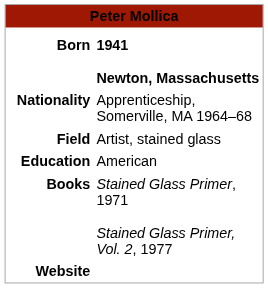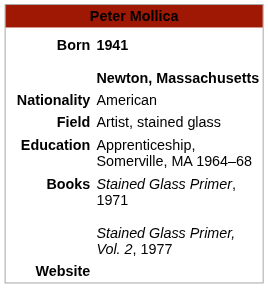Nationality | column 2: Apprenticeship, Somerville, MA 1964–68 -> American
Education | column 2: American -> Apprenticeship, Somerville, MA 1964–68
